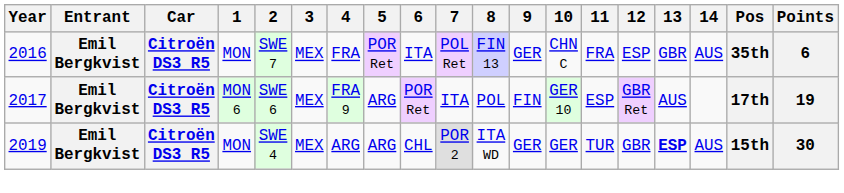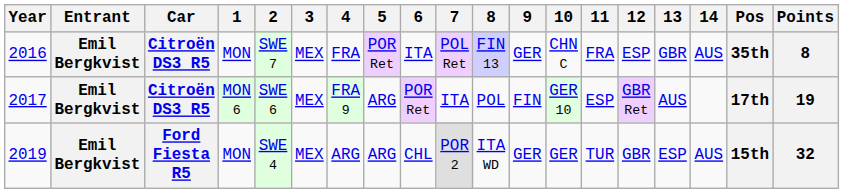2016 | Points: 6 -> 8
2019 | Car: Citroën DS3 R5 -> Ford Fiesta R5
2019 | 13: bold -> normal
2019 | Points: 30 -> 32
